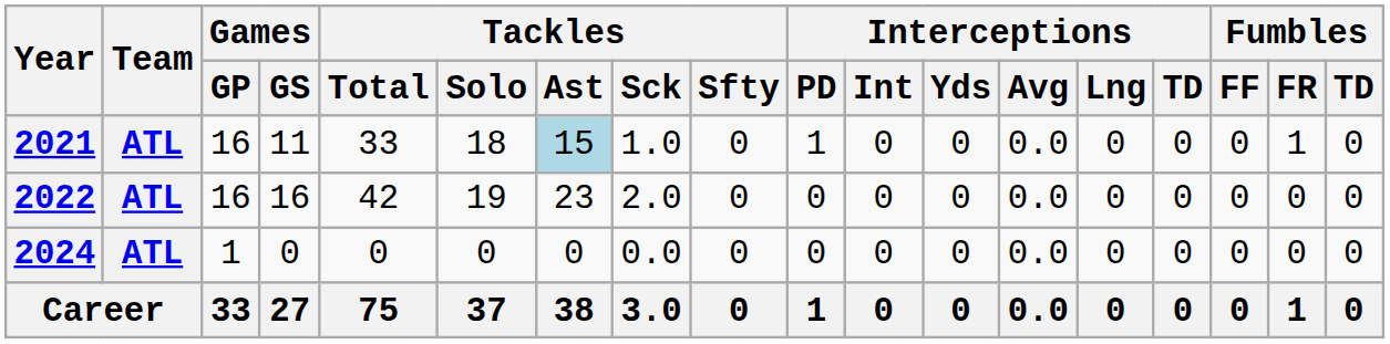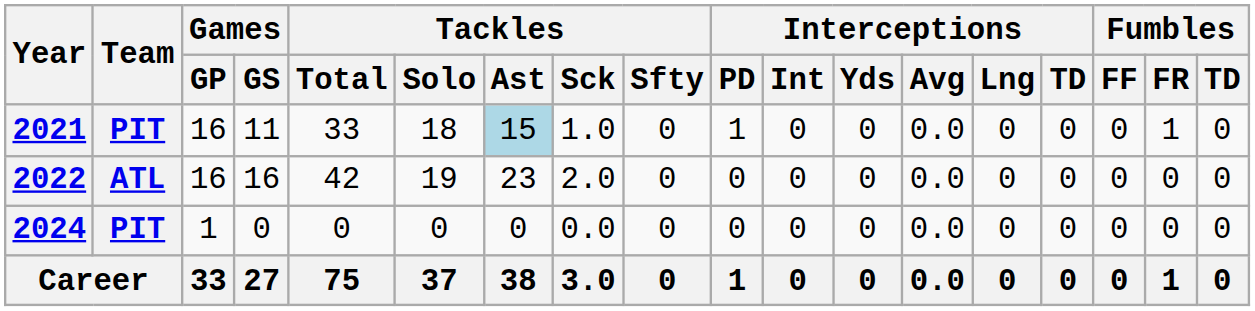2021 | Team: ATL -> PIT
2024 | Team: ATL -> PIT
